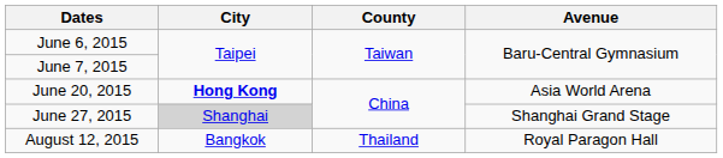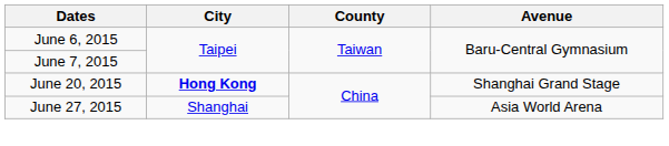June 20, 2015 | Avenue: Asia World Arena -> Shanghai Grand Stage
June 27, 2015 | City: lightgrey background -> no background
June 27, 2015 | Avenue: Shanghai Grand Stage -> Asia World Arena
- row: August 12, 2015 | Bangkok | Thailand | Royal Paragon Hall
